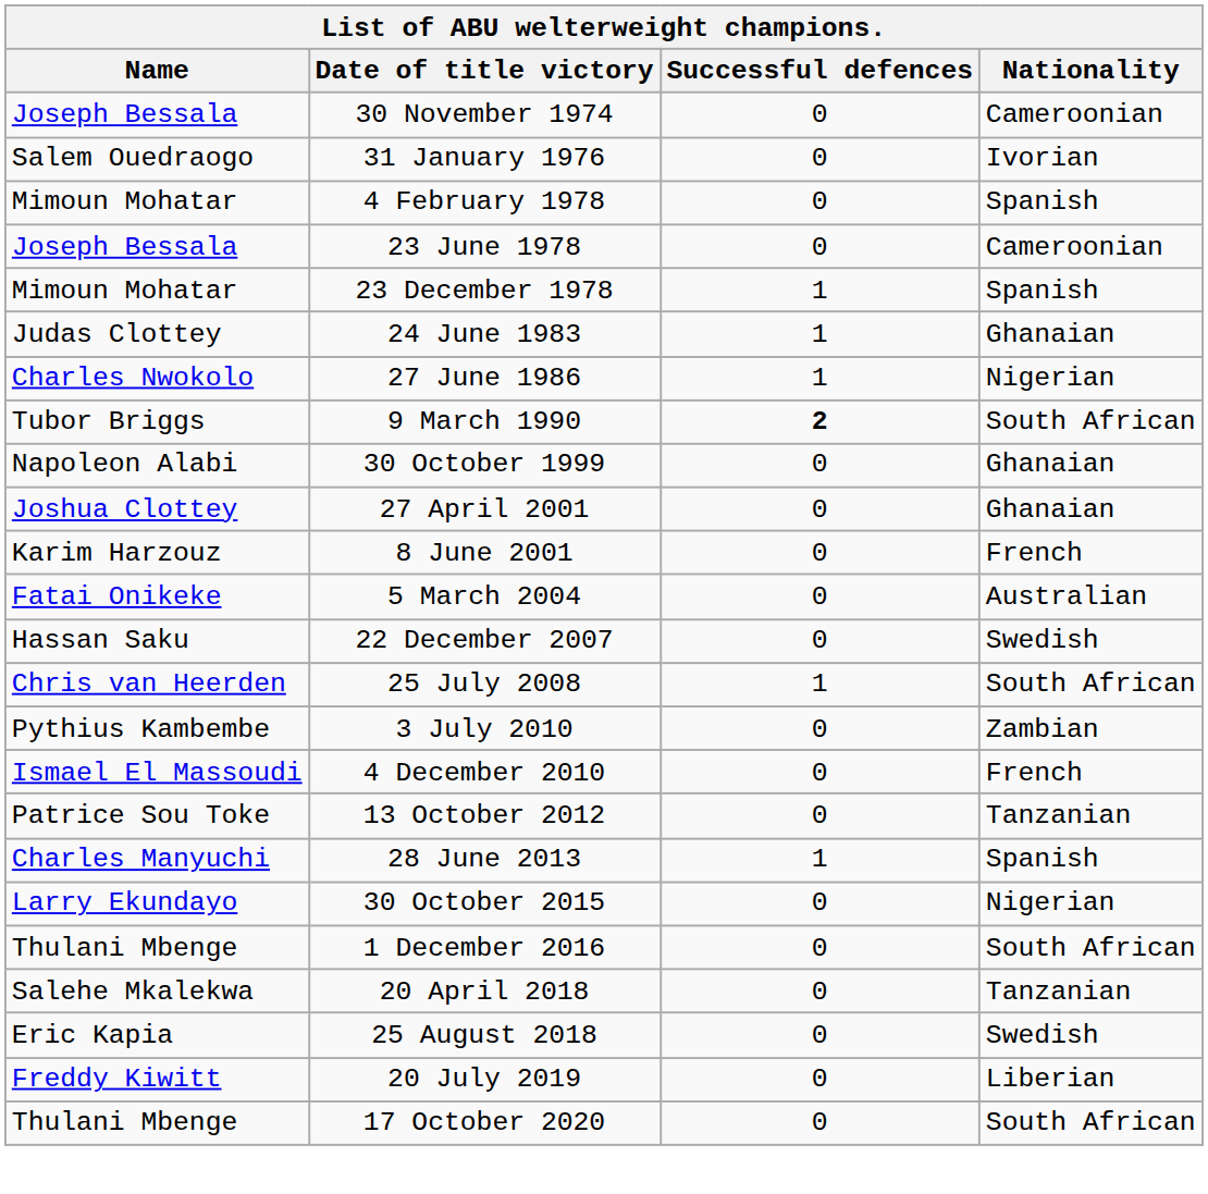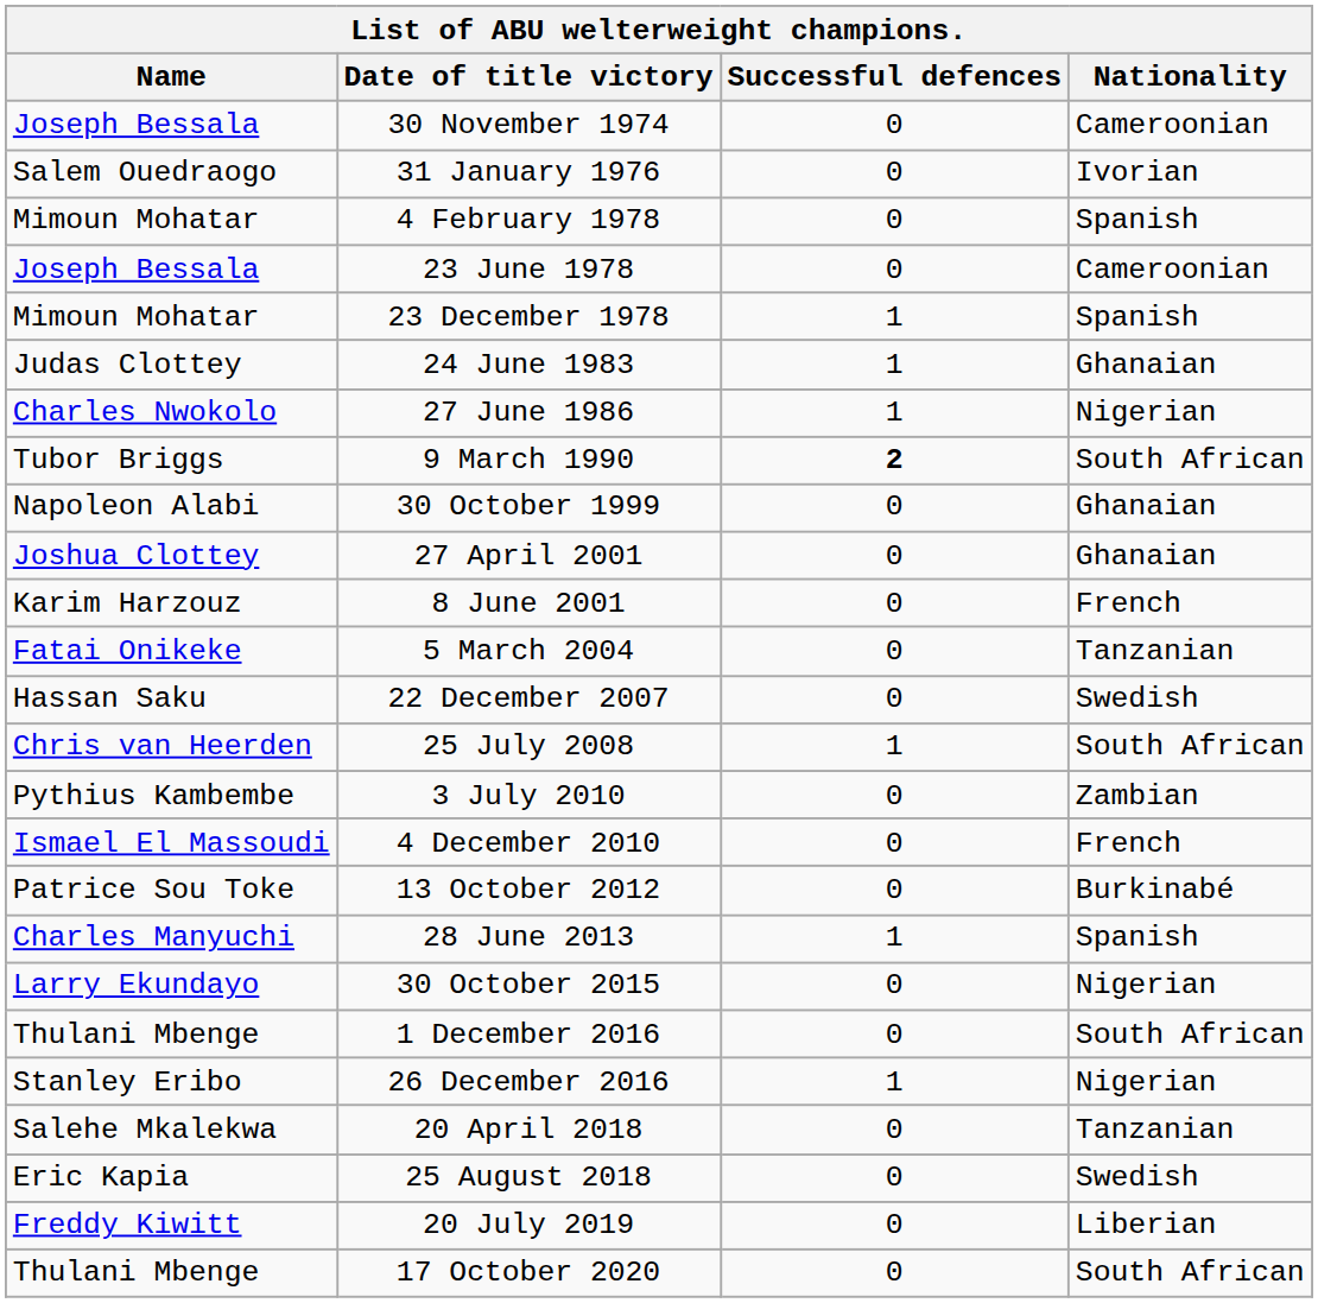5 March 2004 | Nationality: Australian -> Tanzanian
13 October 2012 | Nationality: Tanzanian -> Burkinabé
+ row: Stanley Eribo | 26 December 2016 | 1 | Nigerian
